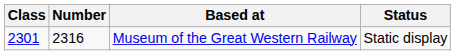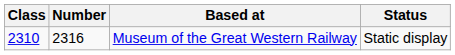Museum of the Great Western Railway | Class: 2301 -> 2310
